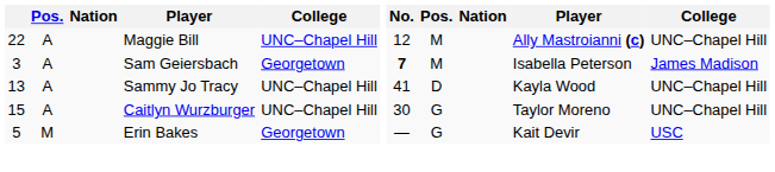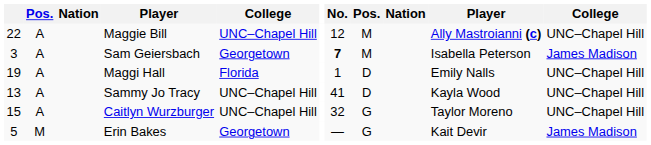+ row: 19 | A | Maggi Hall | Florida | 1 | D | Emily Nalls | UNC–Chapel Hill
Caitlyn Wurzburger | No.: 30 -> 32
Erin Bakes | column 11: USC -> James Madison
